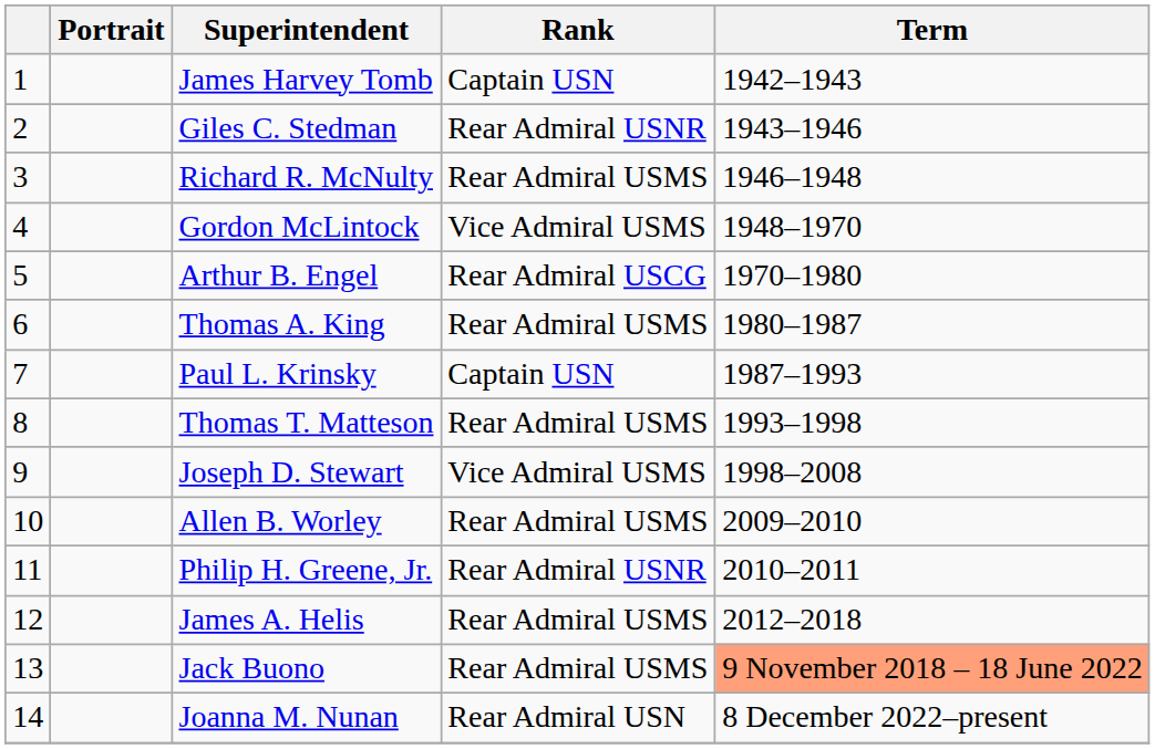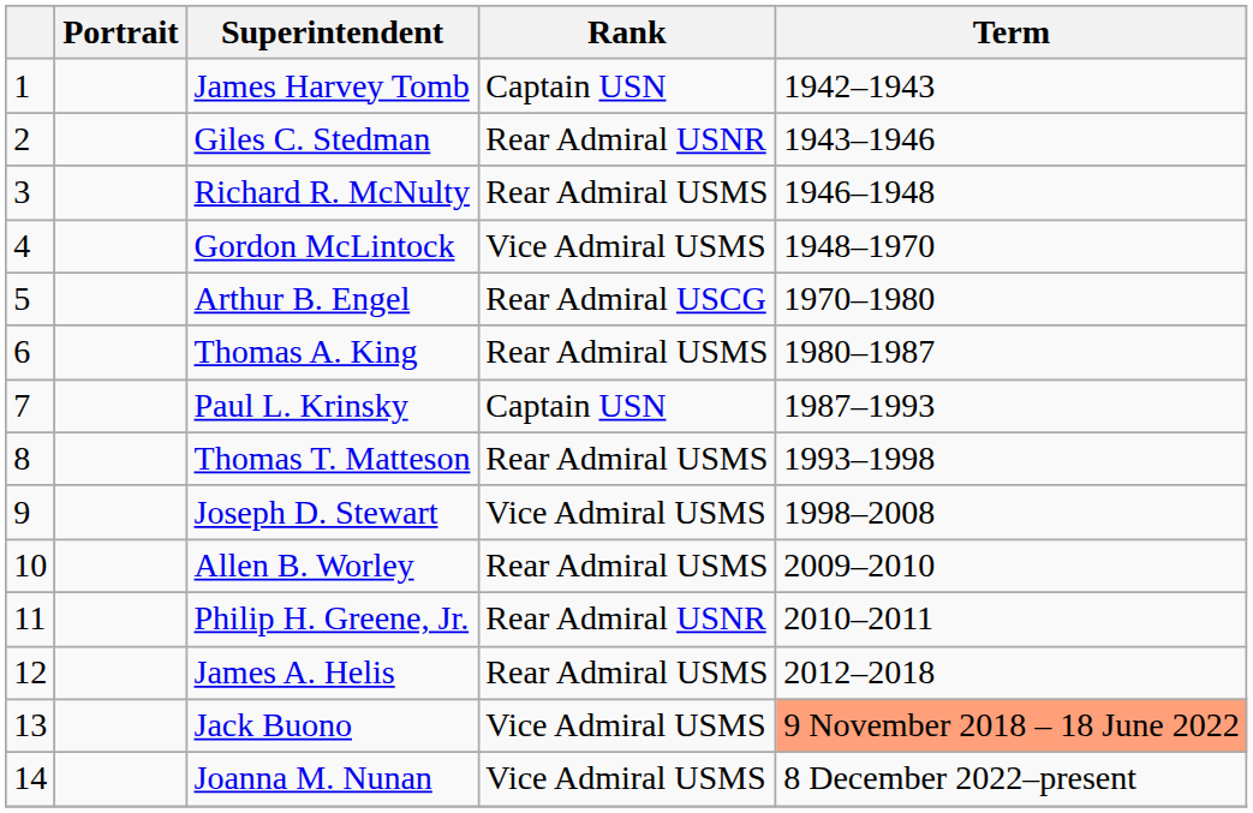Jack Buono | Rank: Rear Admiral USMS -> Vice Admiral USMS
Joanna M. Nunan | Rank: Rear Admiral USN -> Vice Admiral USMS
